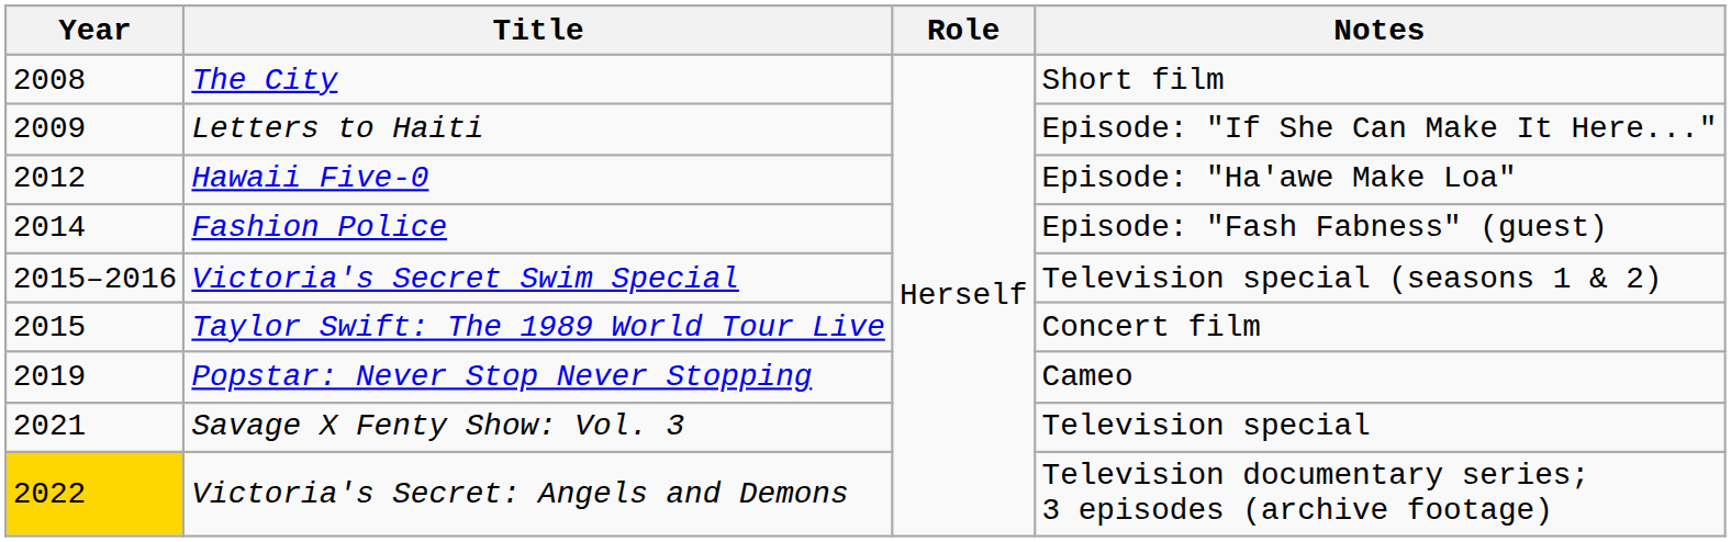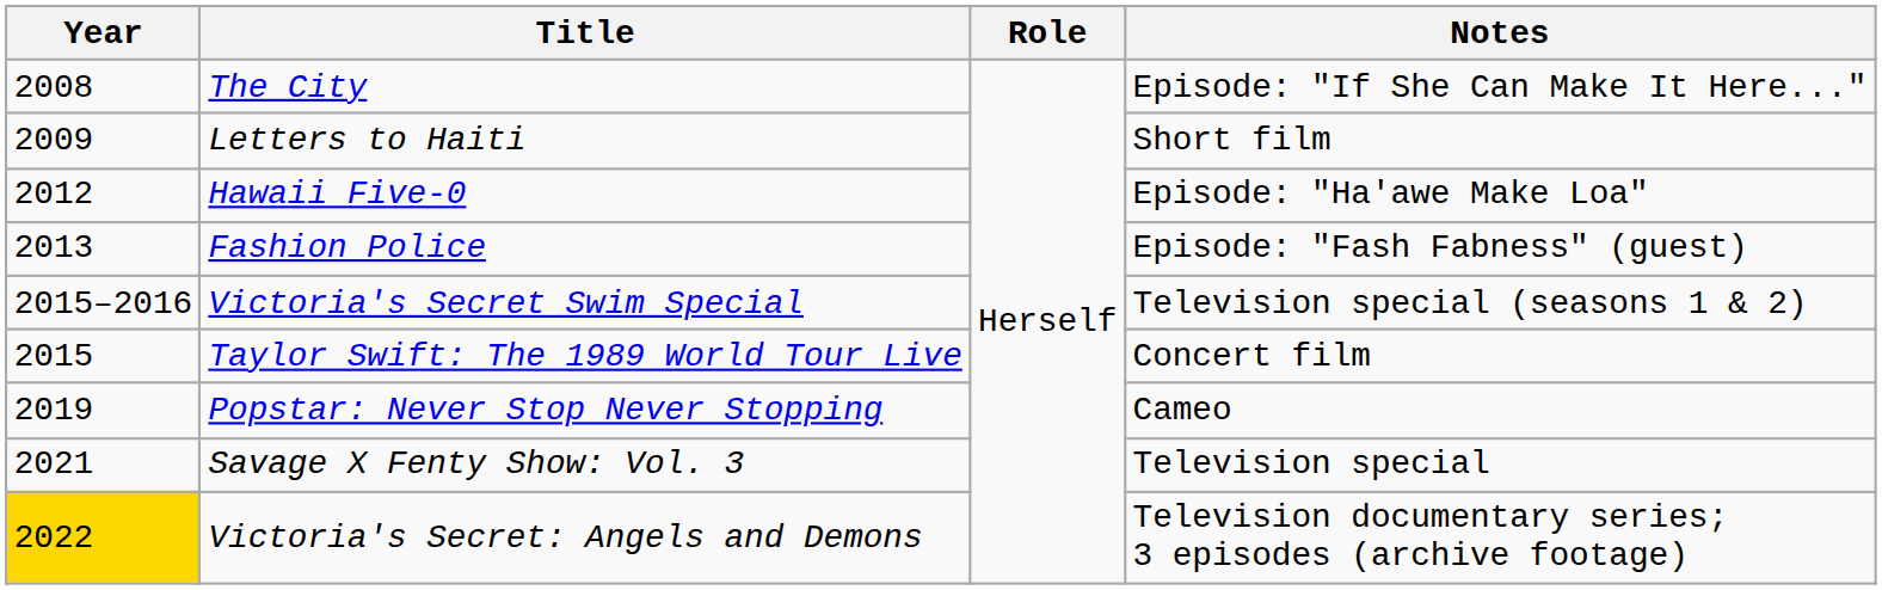The City | Notes: Short film -> Episode: "If She Can Make It Here..."
Letters to Haiti | Notes: Episode: "If She Can Make It Here..." -> Short film
Fashion Police | Year: 2014 -> 2013
